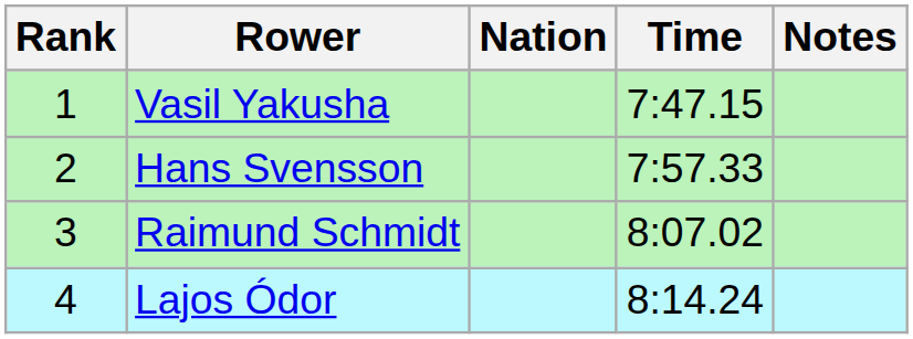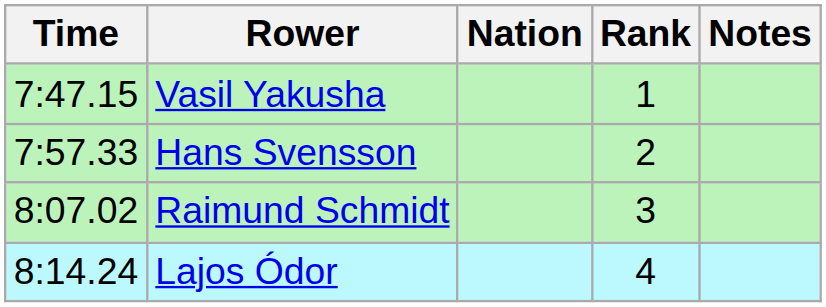columns swapped: Rank <-> Time
